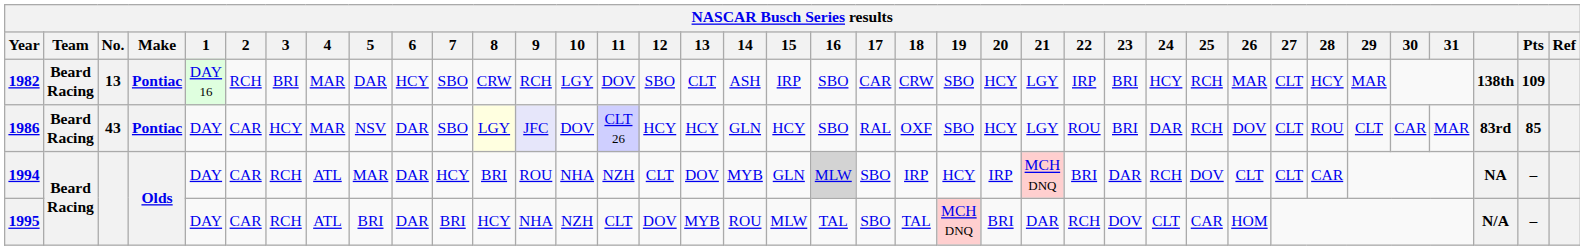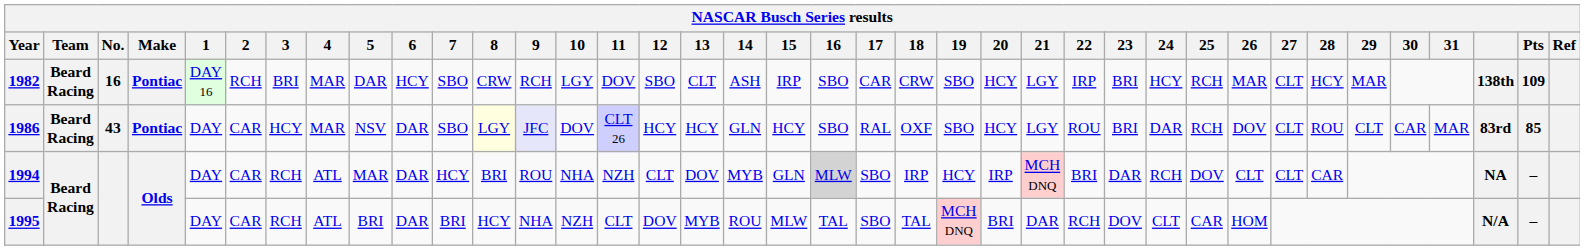1982 | No.: 13 -> 16
